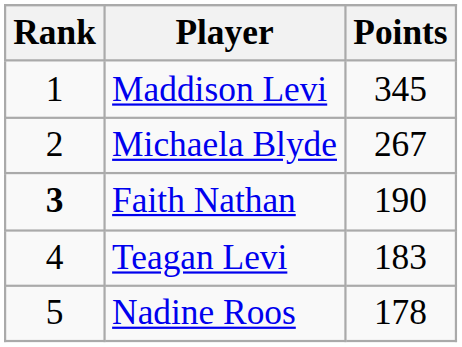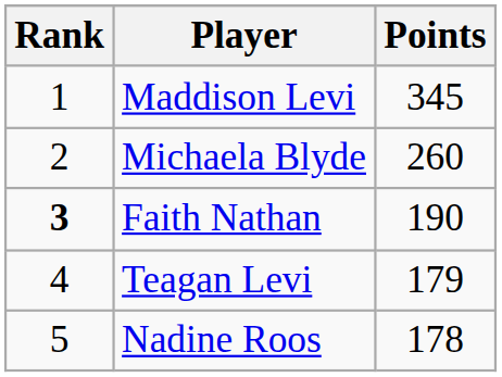Michaela Blyde | Points: 267 -> 260
Teagan Levi | Points: 183 -> 179
